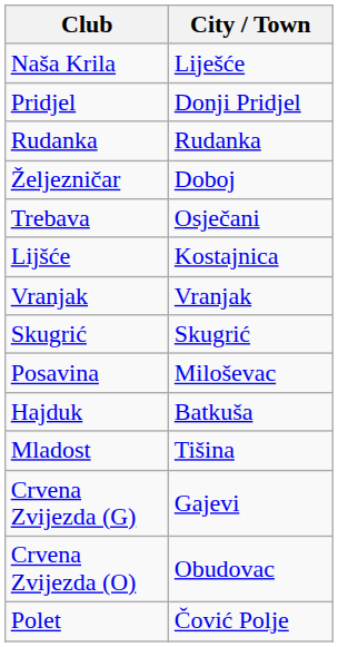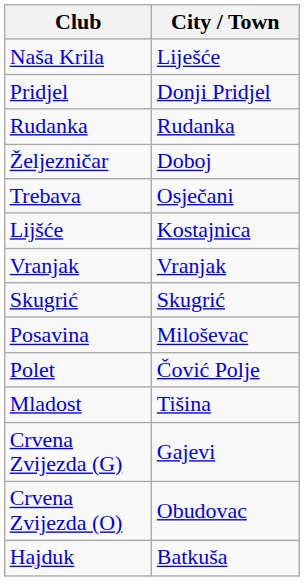rows swapped: Hajduk <-> Polet
